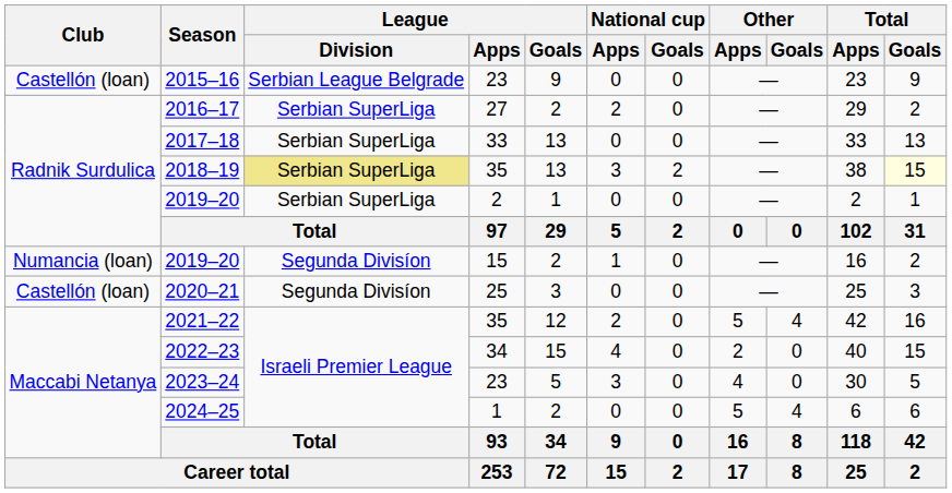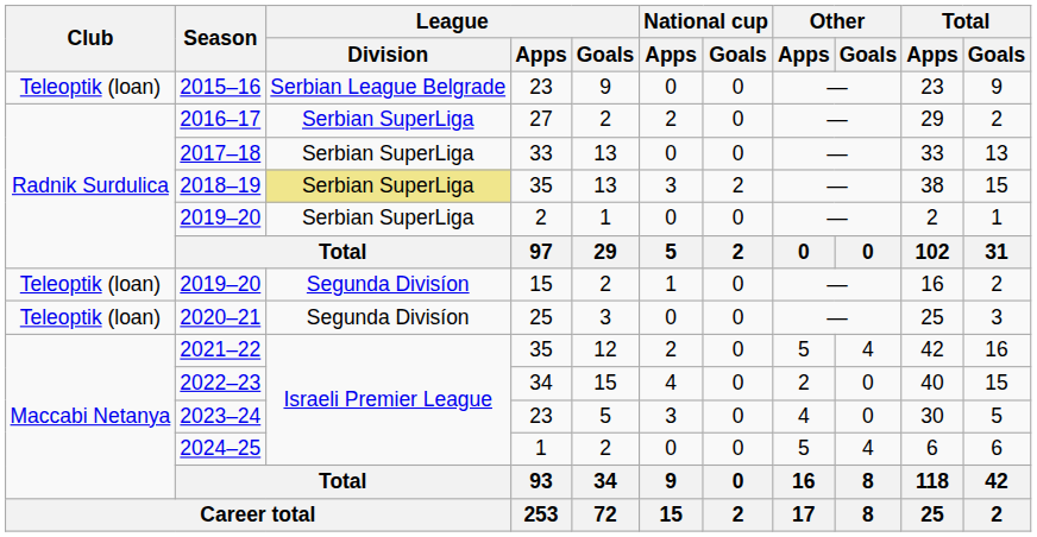2015–16 | Club: Castellón (loan) -> Teleoptik (loan)
2018–19 | Total / Goals: lightyellow background -> no background
2019–20 / 15 | Club: Numancia (loan) -> Teleoptik (loan)
2020–21 | Club: Castellón (loan) -> Teleoptik (loan)
